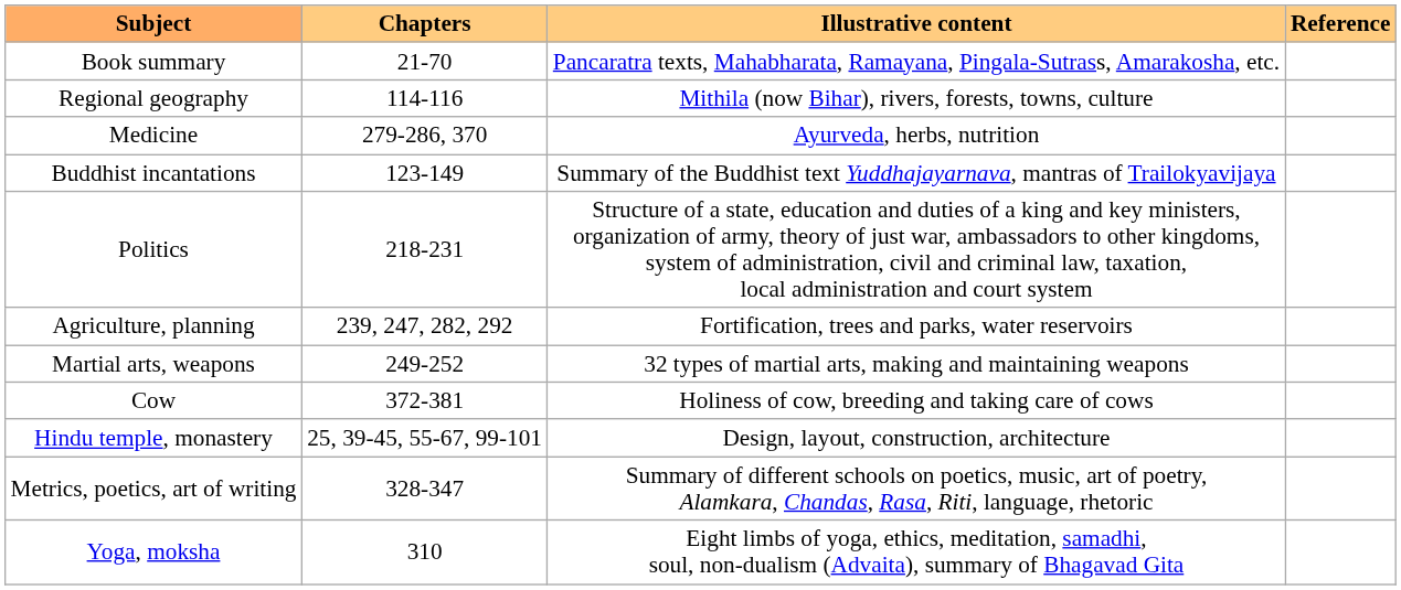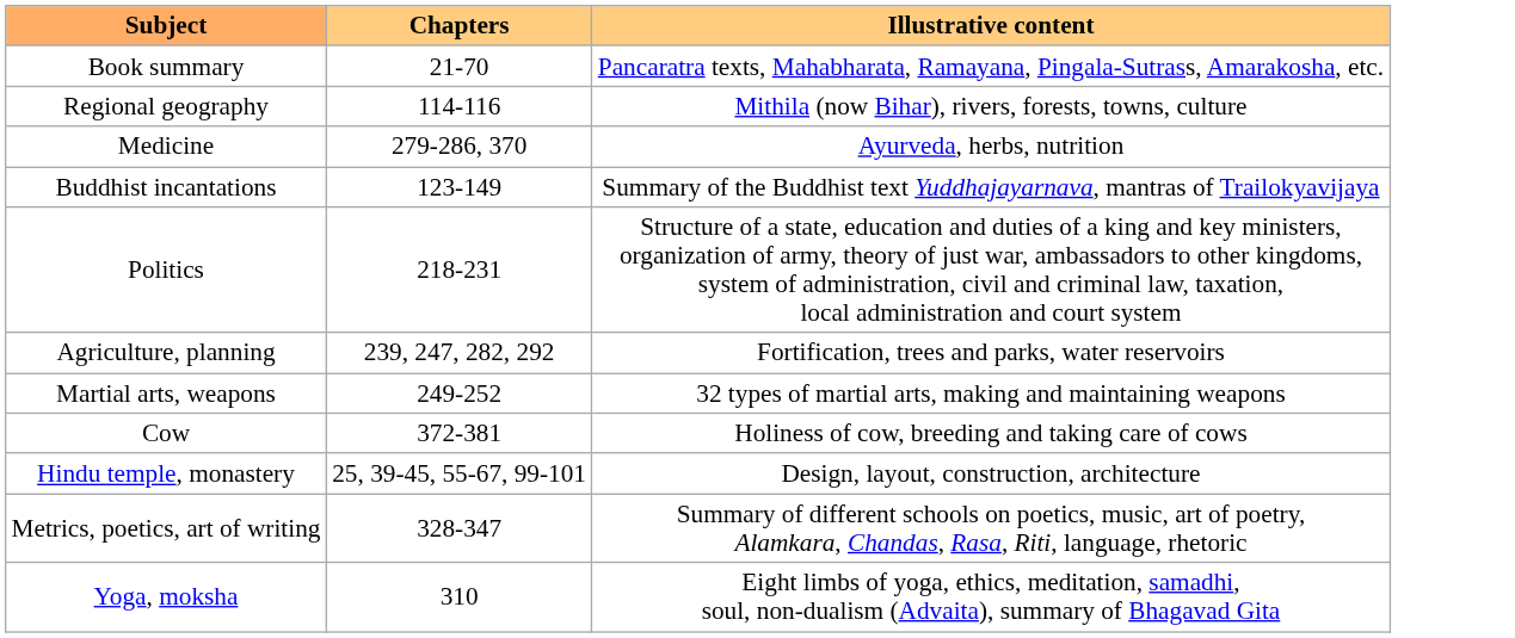- column: Reference
